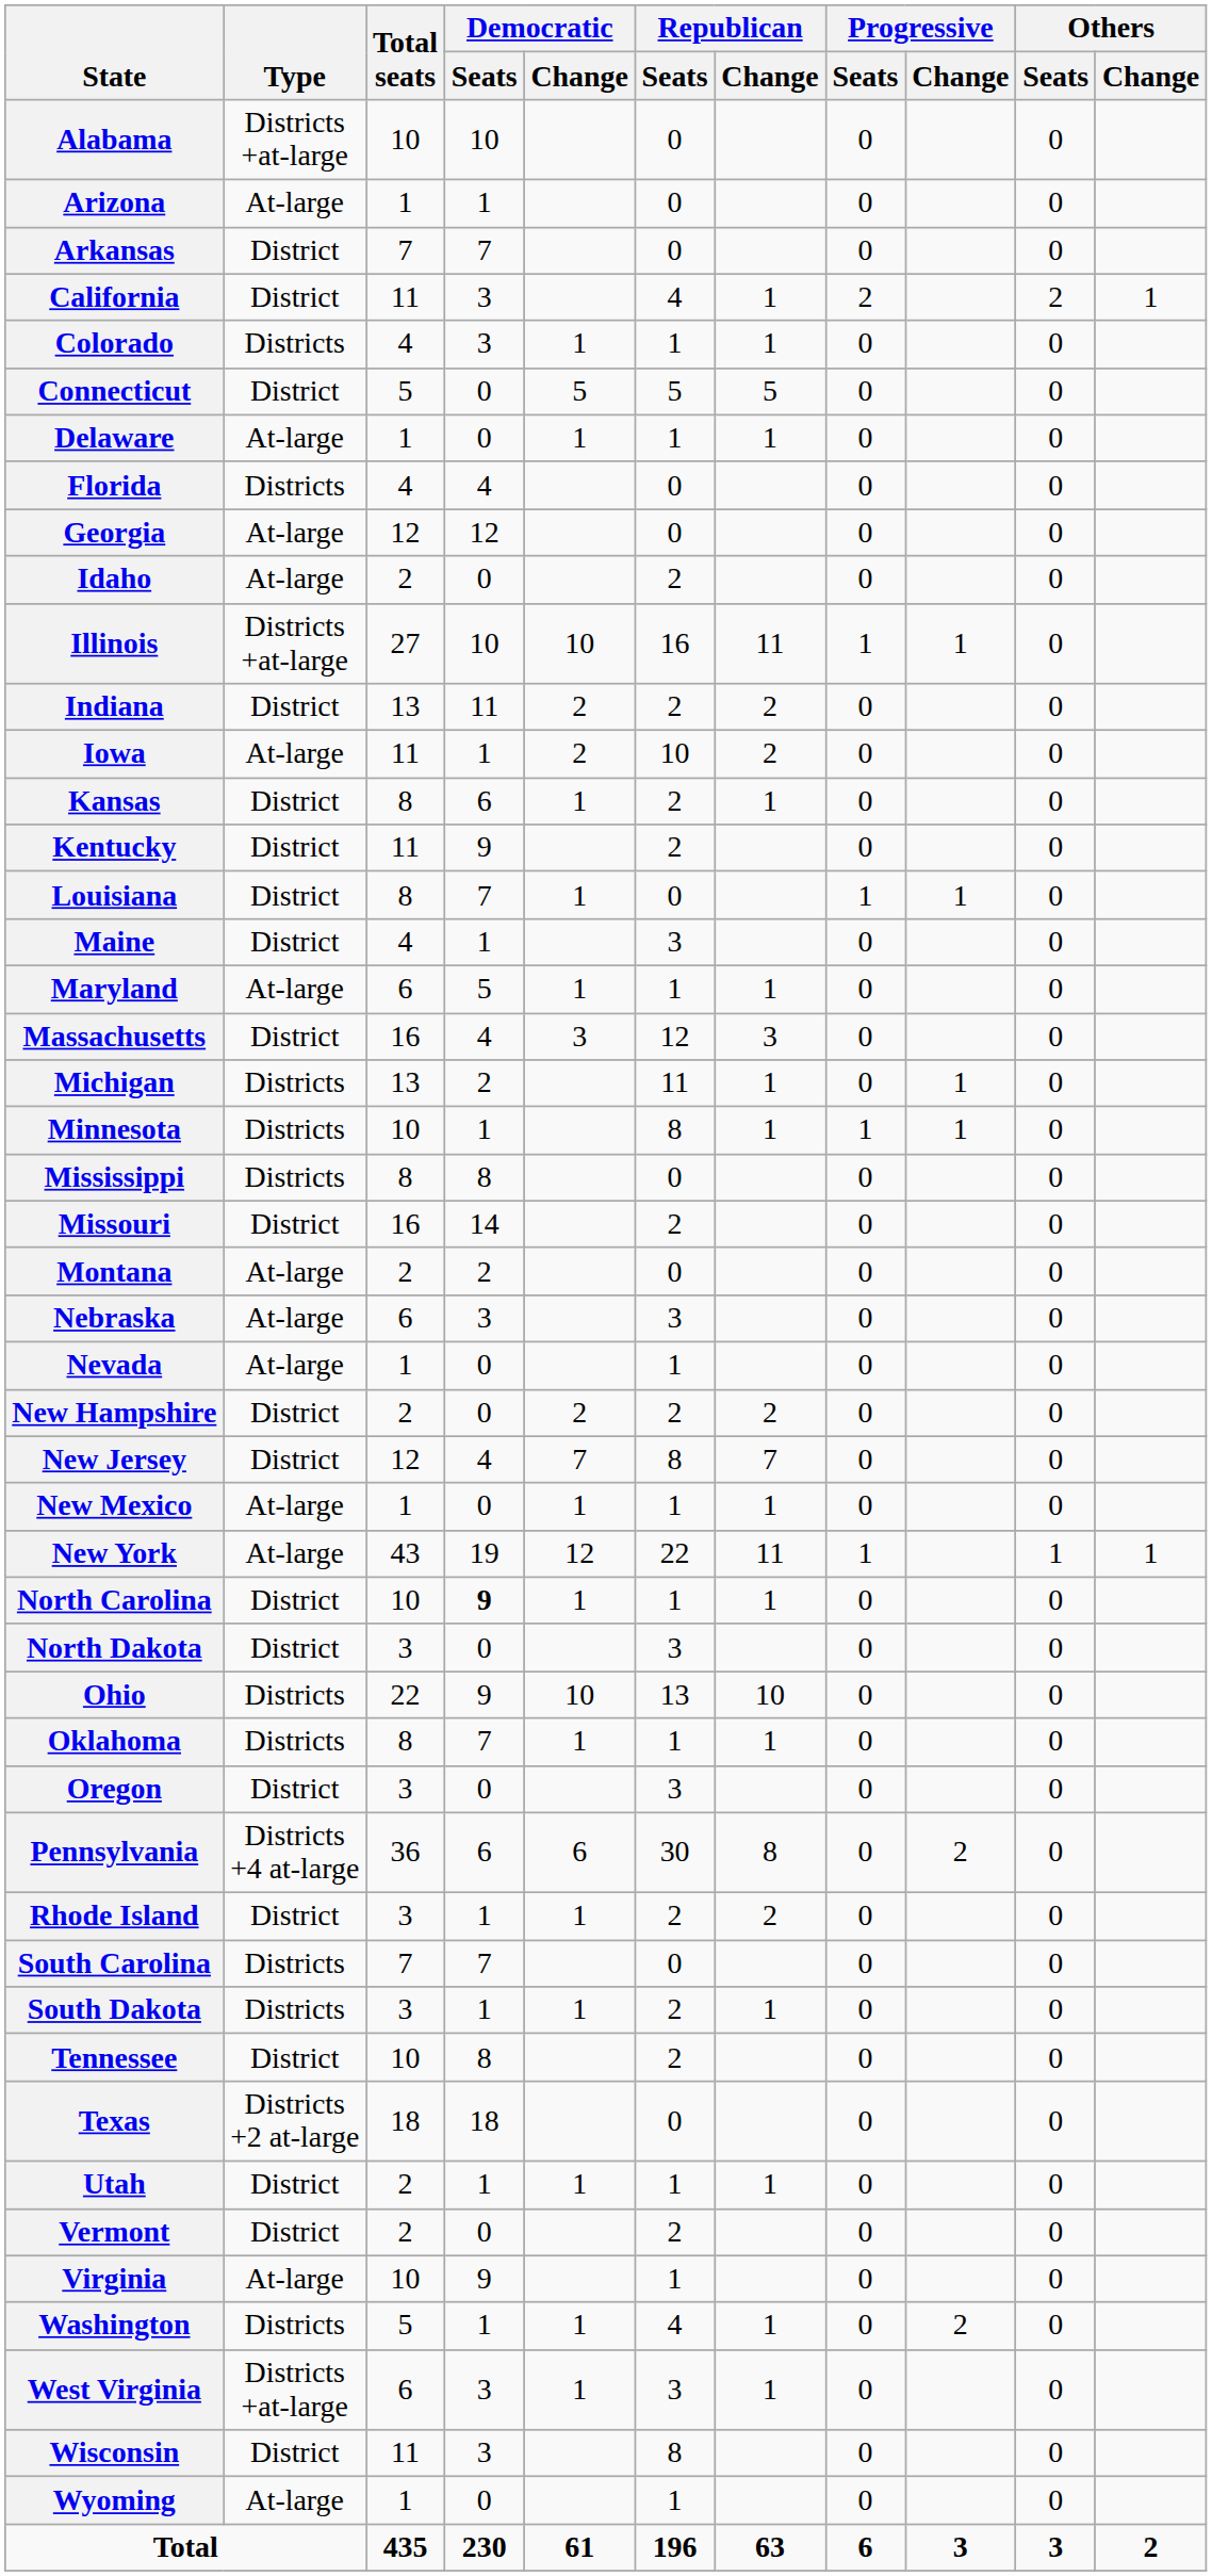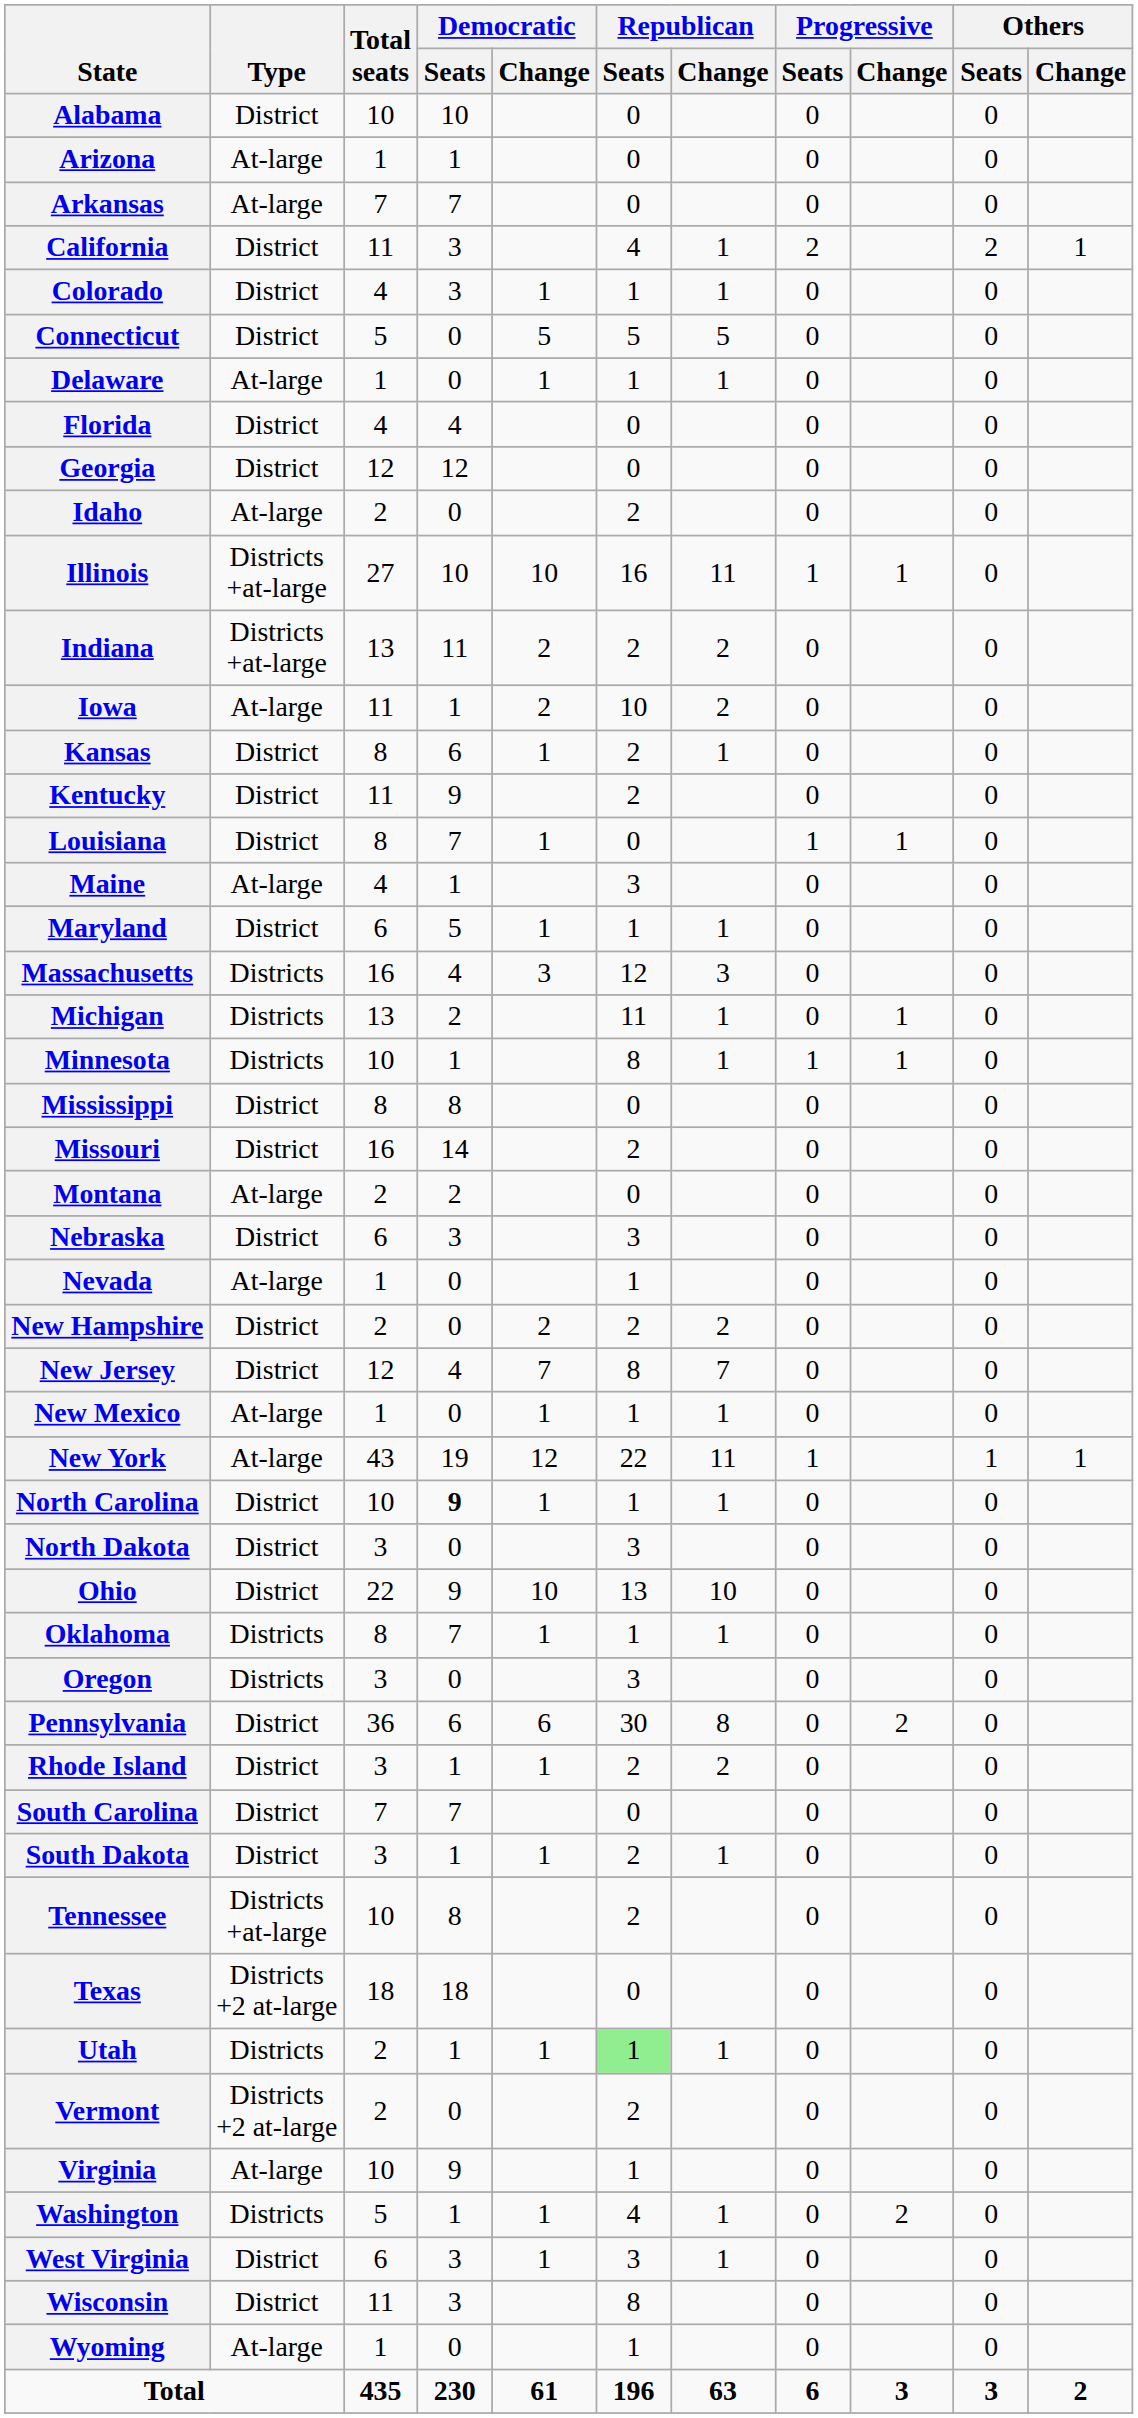Alabama | Type: Districts +at-large -> District
Arkansas | Type: District -> At-large
Colorado | Type: Districts -> District
Florida | Type: Districts -> District
Georgia | Type: At-large -> District
Indiana | Type: District -> Districts +at-large
Maine | Type: District -> At-large
Maryland | Type: At-large -> District
Massachusetts | Type: District -> Districts
Mississippi | Type: Districts -> District
Nebraska | Type: At-large -> District
Ohio | Type: Districts -> District
Oregon | Type: District -> Districts
Pennsylvania | Type: Districts +4 at-large -> District
South Carolina | Type: Districts -> District
South Dakota | Type: Districts -> District
Tennessee | Type: District -> Districts +at-large
Utah | Type: District -> Districts
Utah | Republican / Seats: no background -> lightgreen background
Vermont | Type: District -> Districts +2 at-large
West Virginia | Type: Districts +at-large -> District
